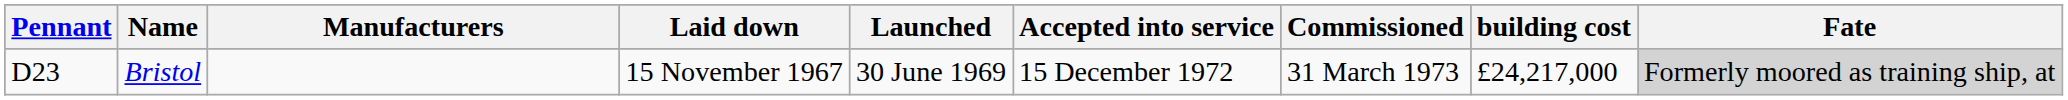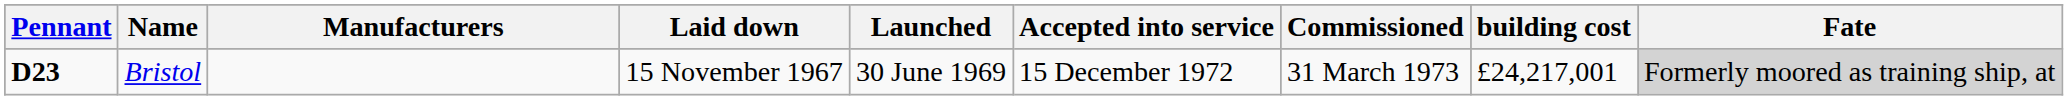Bristol | Pennant: normal -> bold
Bristol | building cost: £24,217,000 -> £24,217,001
